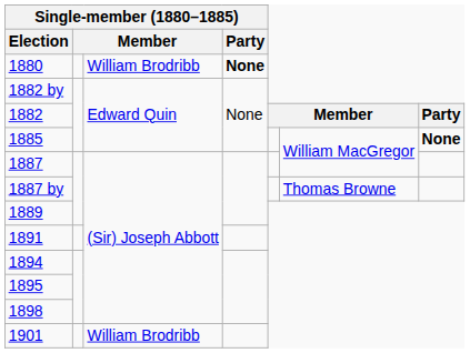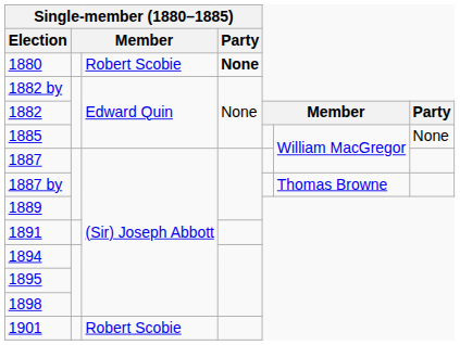1880 | column 3: William Brodribb -> Robert Scobie
1885 | column 7: bold -> normal
1901 | column 3: William Brodribb -> Robert Scobie
